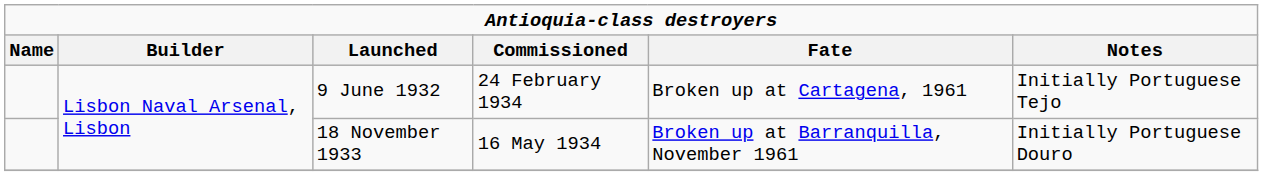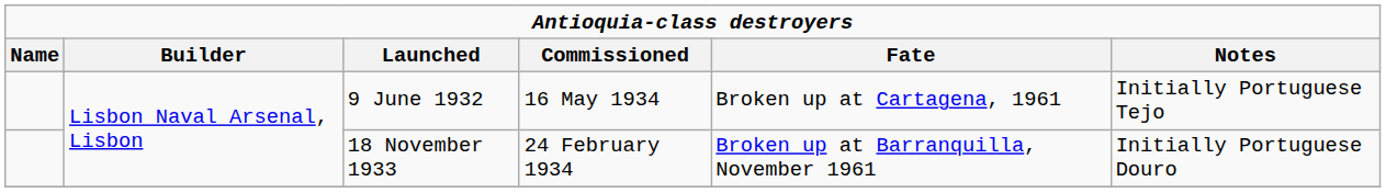9 June 1932 | column 4: 24 February 1934 -> 16 May 1934
18 November 1933 | column 4: 16 May 1934 -> 24 February 1934
